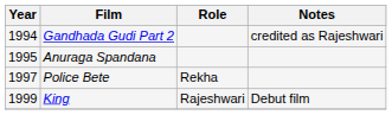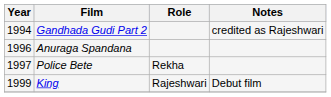Anuraga Spandana | Year: 1995 -> 1996
